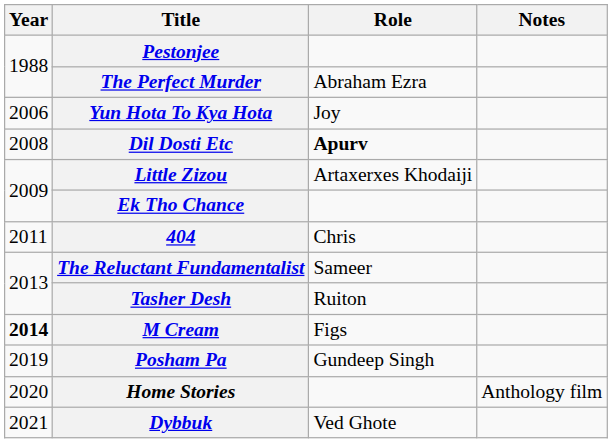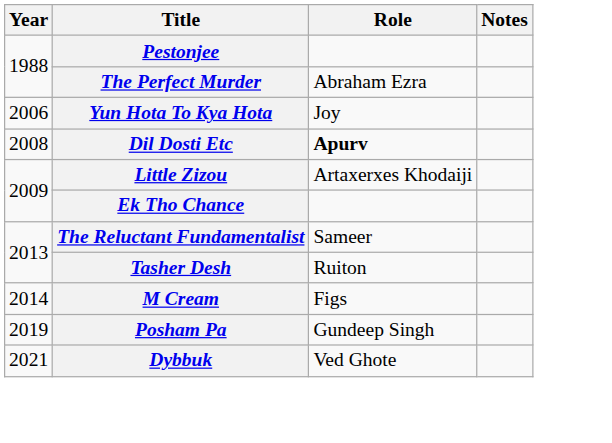- row: 2011 | 404 | Chris
M Cream | Year: bold -> normal
- row: 2020 | Home Stories | Anthology film
